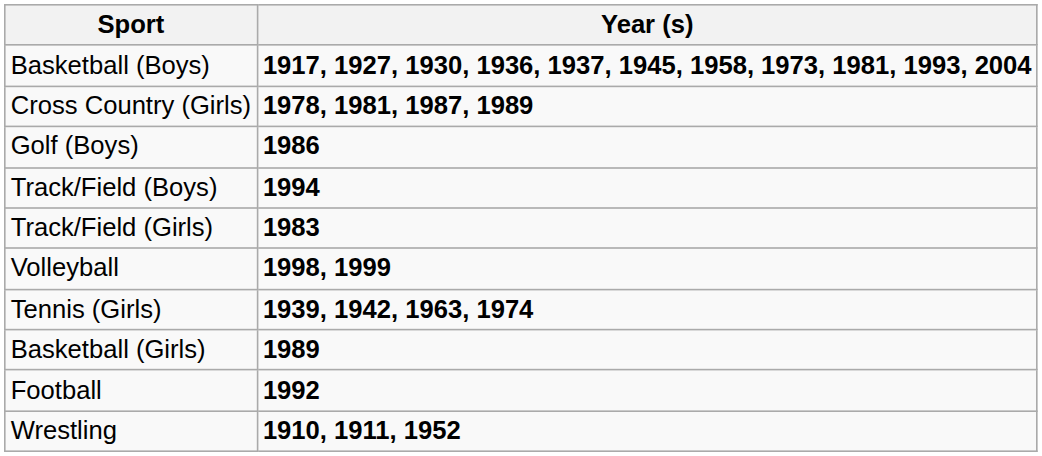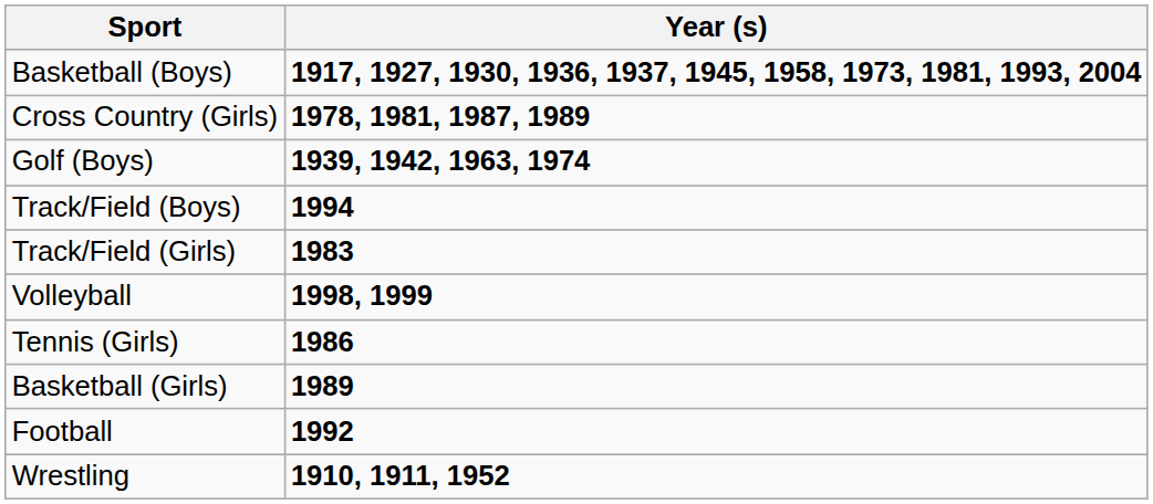Golf (Boys) | Year (s): 1986 -> 1939, 1942, 1963, 1974
Tennis (Girls) | Year (s): 1939, 1942, 1963, 1974 -> 1986
